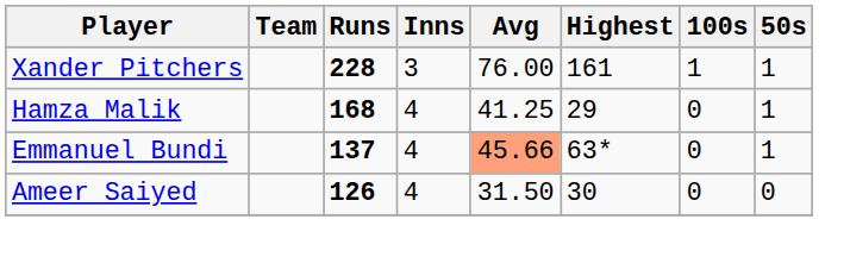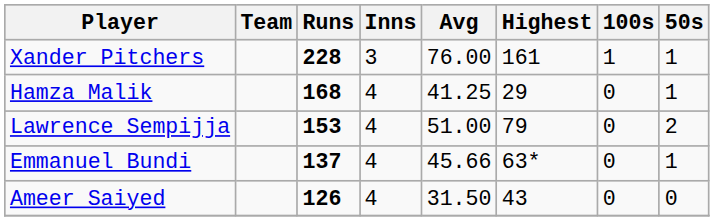+ row: Lawrence Sempijja | 153 | 4 | 51.00 | 79 | 0 | 2
Emmanuel Bundi | Avg: lightsalmon background -> no background
Ameer Saiyed | Highest: 30 -> 43
